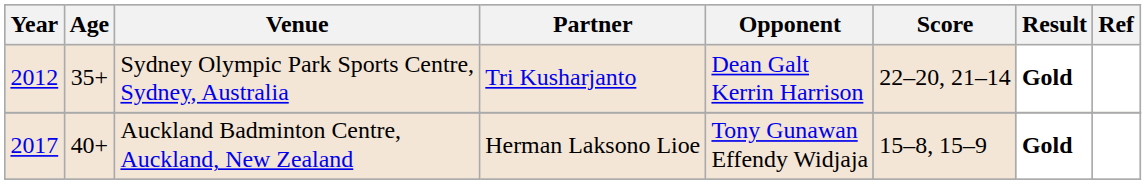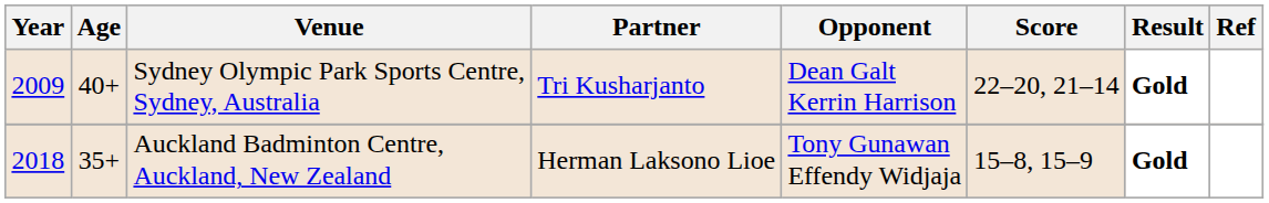Sydney Olympic Park Sports Centre, Sydney, Australia | Year: 2012 -> 2009
Sydney Olympic Park Sports Centre, Sydney, Australia | Age: 35+ -> 40+
Auckland Badminton Centre, Auckland, New Zealand | Year: 2017 -> 2018
Auckland Badminton Centre, Auckland, New Zealand | Age: 40+ -> 35+
